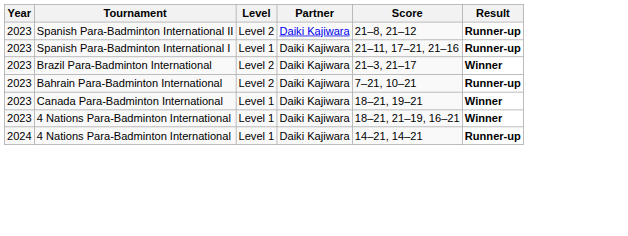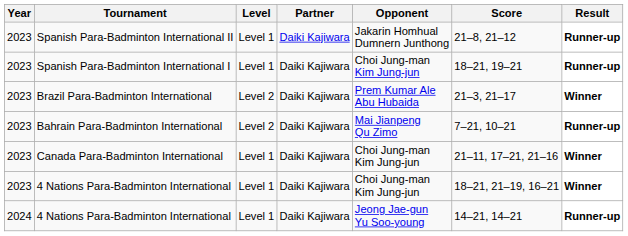+ column: Opponent | Jakarin Homhual Dumnern Junthong | Choi Jung-man Kim Jung-jun | Prem Kumar Ale Abu Hubaida | Mai Jianpeng Qu Zimo | Choi Jung-man Kim Jung-jun | Choi Jung-man Kim Jung-jun | Jeong Jae-gun Yu Soo-young
Spanish Para-Badminton International II | Level: Level 2 -> Level 1
Spanish Para-Badminton International I | Score: 21–11, 17–21, 21–16 -> 18–21, 19–21
Canada Para-Badminton International | Score: 18–21, 19–21 -> 21–11, 17–21, 21–16
